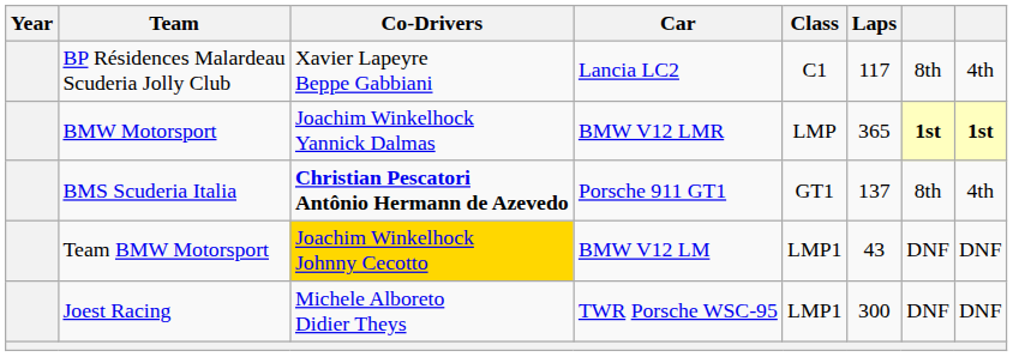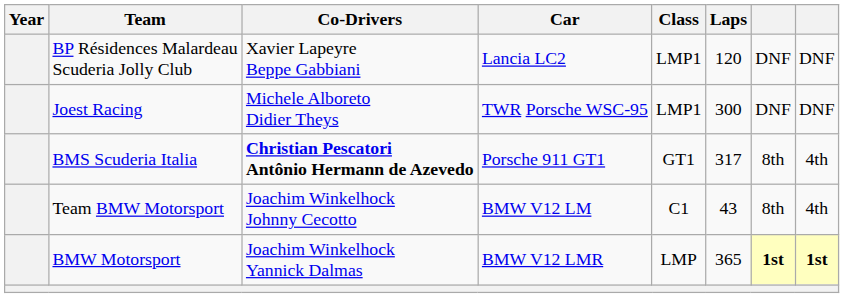BP Résidences Malardeau Scuderia Jolly Club | Class: C1 -> LMP1
BP Résidences Malardeau Scuderia Jolly Club | Laps: 117 -> 120
BP Résidences Malardeau Scuderia Jolly Club | column 7: 8th -> DNF
BP Résidences Malardeau Scuderia Jolly Club | column 8: 4th -> DNF
rows swapped: Joest Racing <-> BMW Motorsport
BMS Scuderia Italia | Laps: 137 -> 317
Team BMW Motorsport | Co-Drivers: gold background -> no background
Team BMW Motorsport | Class: LMP1 -> C1
Team BMW Motorsport | column 7: DNF -> 8th
Team BMW Motorsport | column 8: DNF -> 4th
